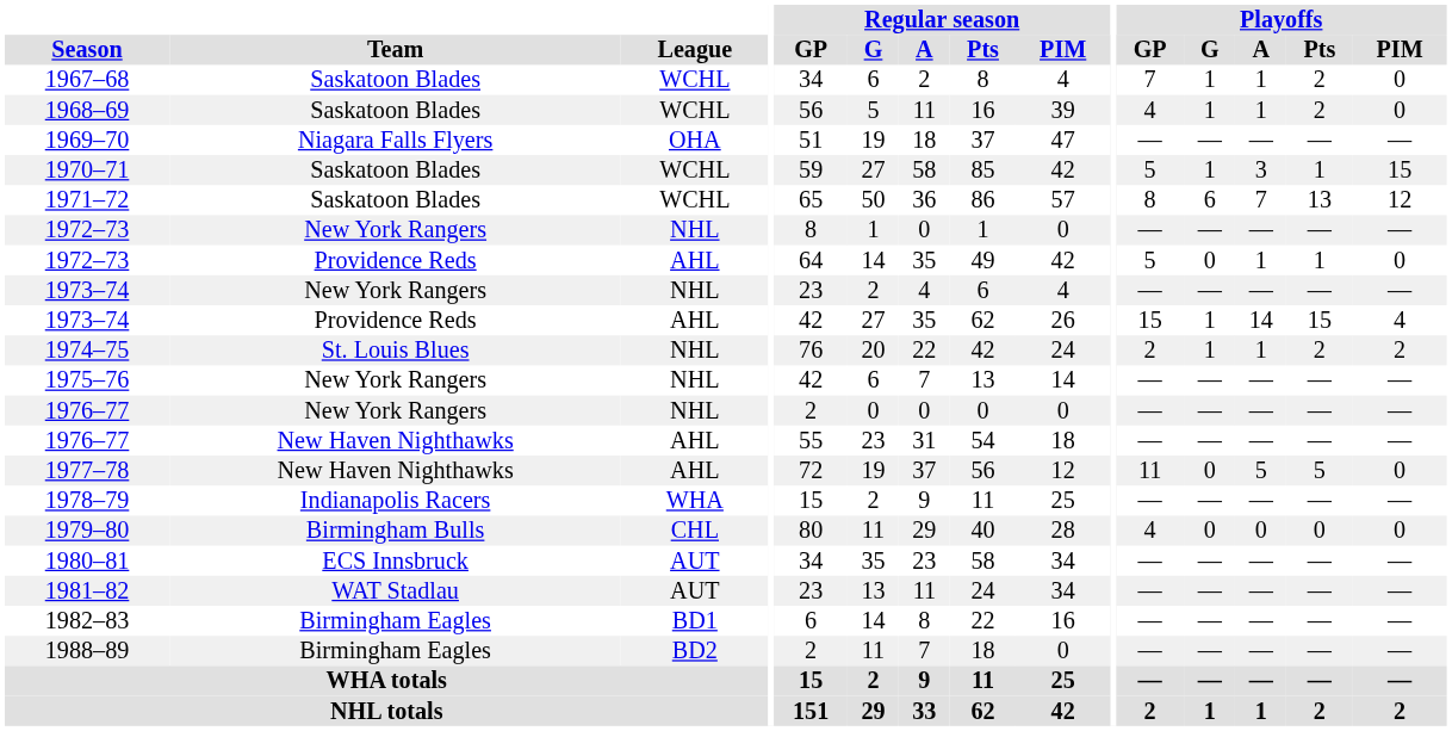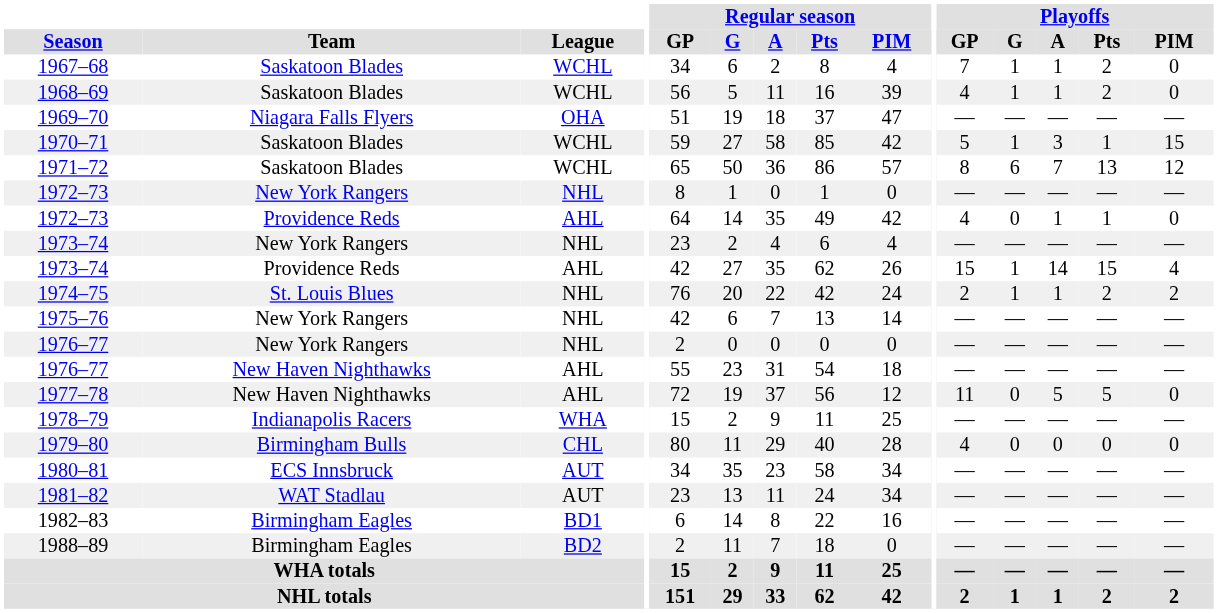1972–73 / Providence Reds | Playoffs / GP: 5 -> 4
